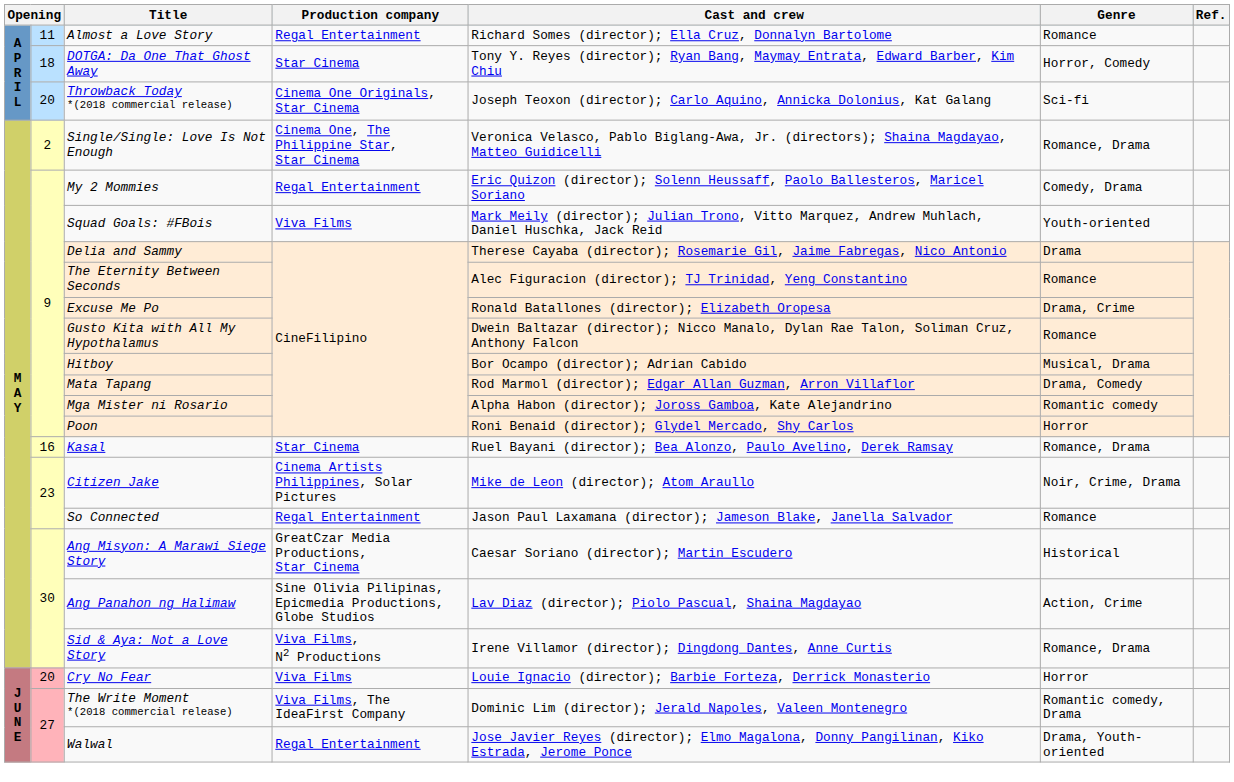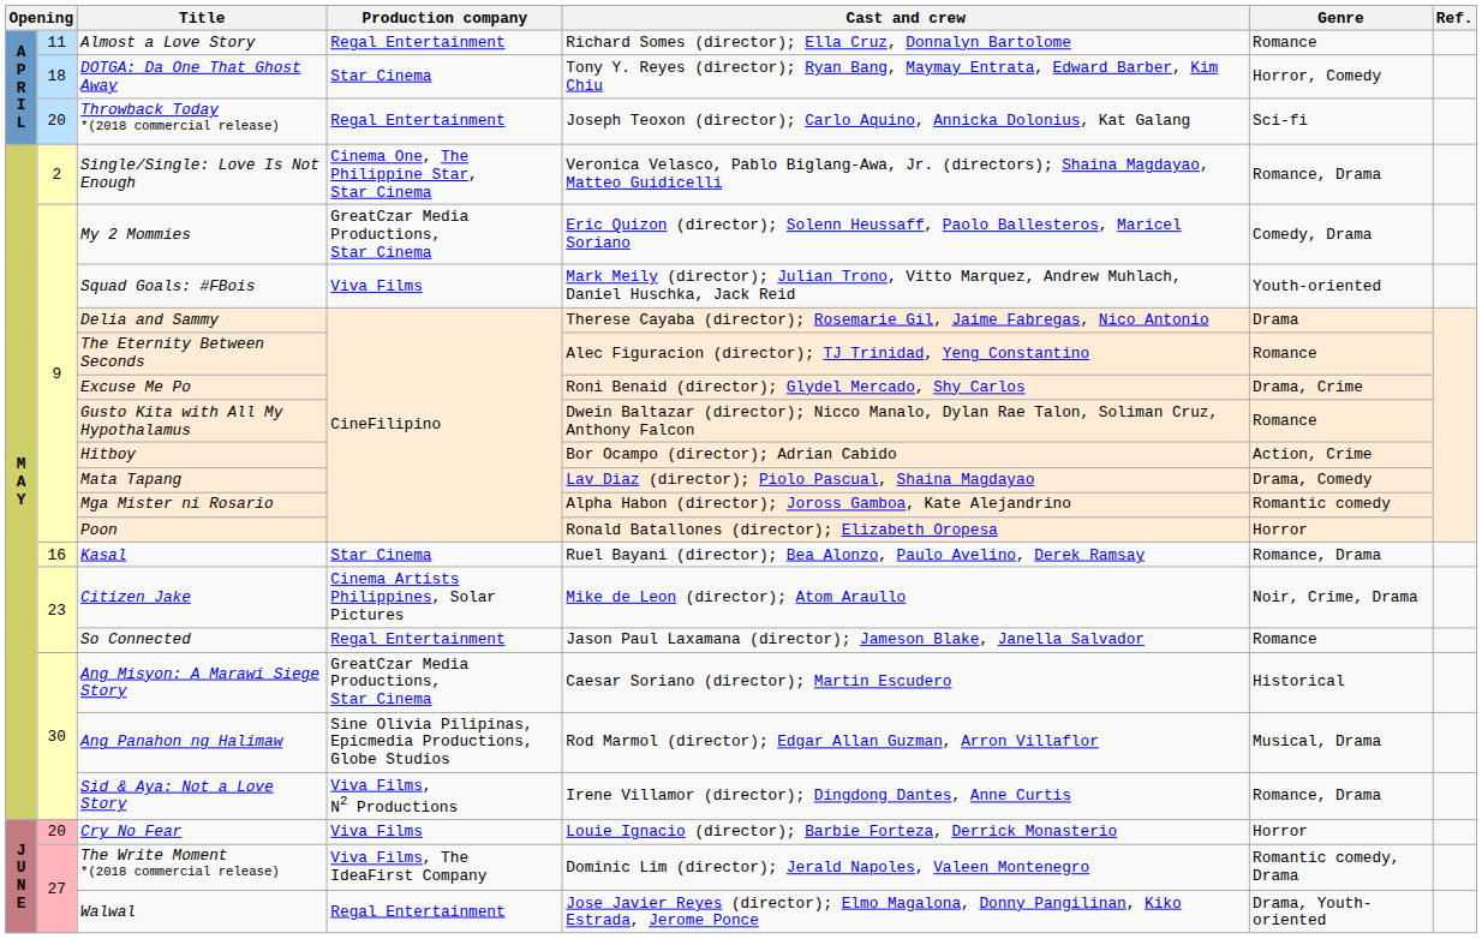Throwback Today *(2018 commercial release) | Production company: Cinema One Originals, Star Cinema -> Regal Entertainment
My 2 Mommies | Production company: Regal Entertainment -> GreatCzar Media Productions, Star Cinema
Excuse Me Po | Cast and crew: Ronald Batallones (director); Elizabeth Oropesa -> Roni Benaid (director); Glydel Mercado, Shy Carlos
Hitboy | Genre: Musical, Drama -> Action, Crime
Mata Tapang | Cast and crew: Rod Marmol (director); Edgar Allan Guzman, Arron Villaflor -> Lav Diaz (director); Piolo Pascual, Shaina Magdayao
Poon | Cast and crew: Roni Benaid (director); Glydel Mercado, Shy Carlos -> Ronald Batallones (director); Elizabeth Oropesa
Ang Panahon ng Halimaw | Cast and crew: Lav Diaz (director); Piolo Pascual, Shaina Magdayao -> Rod Marmol (director); Edgar Allan Guzman, Arron Villaflor
Ang Panahon ng Halimaw | Genre: Action, Crime -> Musical, Drama
